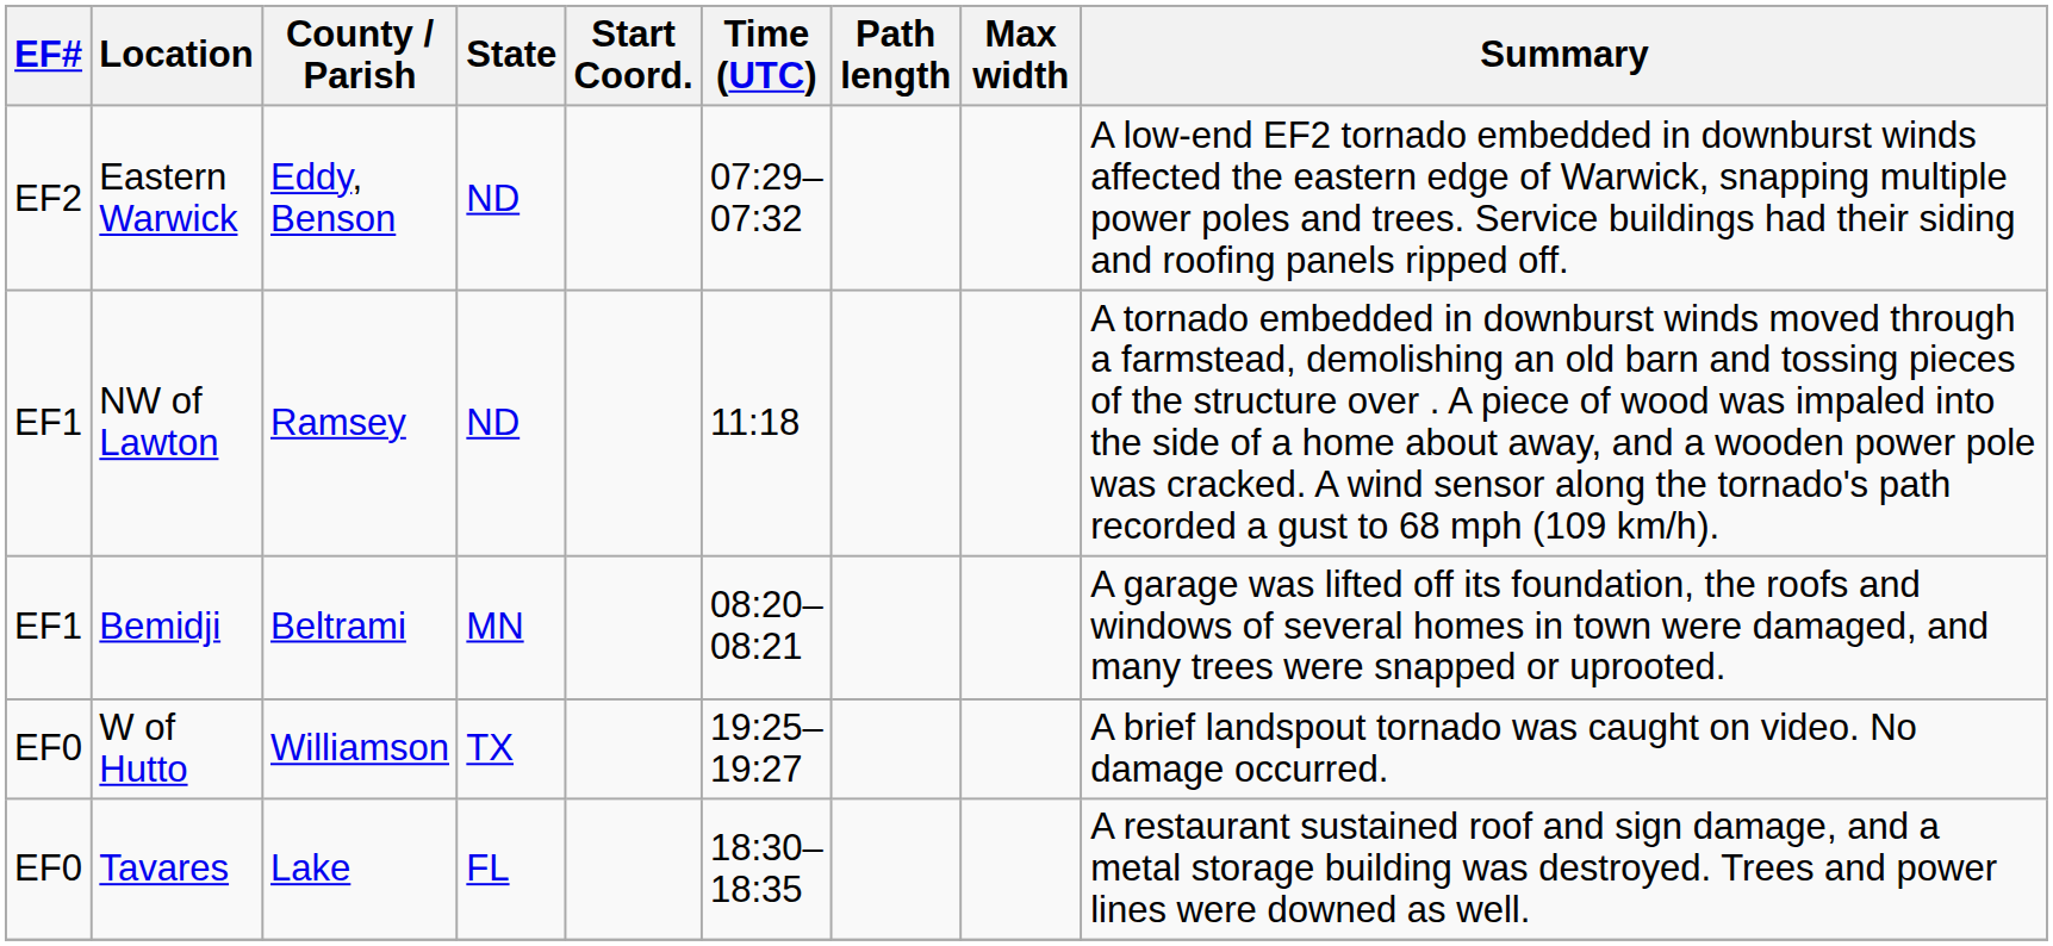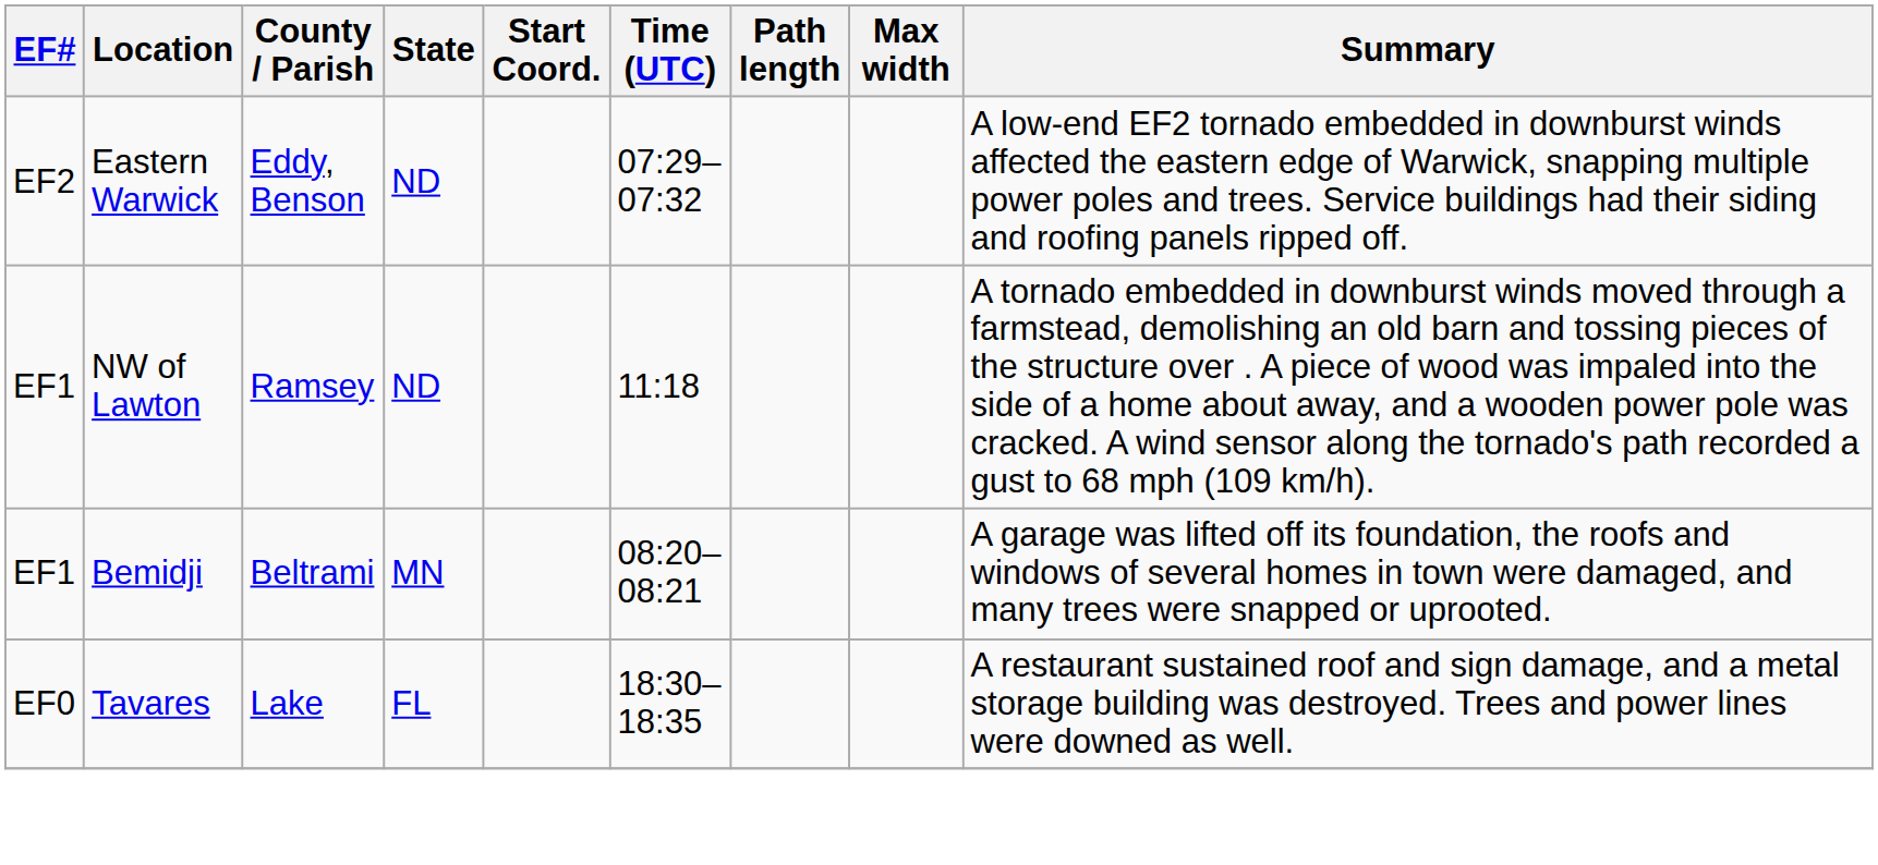- row: EF0 | W of Hutto | Williamson | TX | 19:25–19:27 | A brief landspout tornado was caught on video. No damage occurred.
